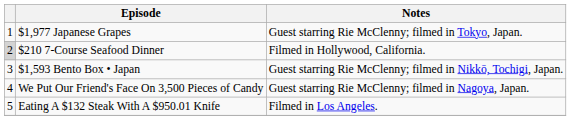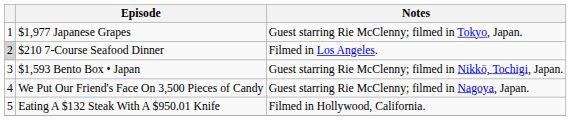$210 7-Course Seafood Dinner | Notes: Filmed in Hollywood, California. -> Filmed in Los Angeles.
Eating A $132 Steak With A $950.01 Knife | Notes: Filmed in Los Angeles. -> Filmed in Hollywood, California.
